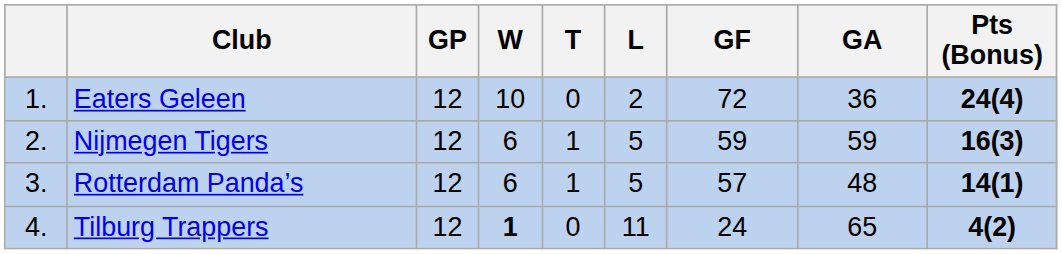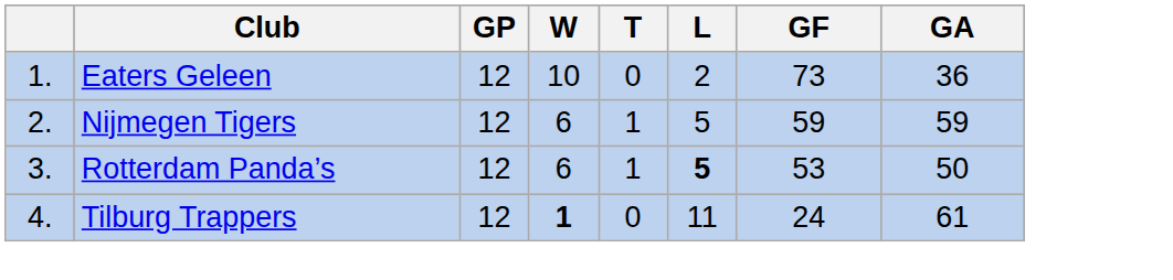- column: Pts (Bonus) | 24(4) | 16(3) | 14(1) | 4(2)
Eaters Geleen | GF: 72 -> 73
Rotterdam Panda’s | L: normal -> bold
Rotterdam Panda’s | GF: 57 -> 53
Rotterdam Panda’s | GA: 48 -> 50
Tilburg Trappers | GA: 65 -> 61
